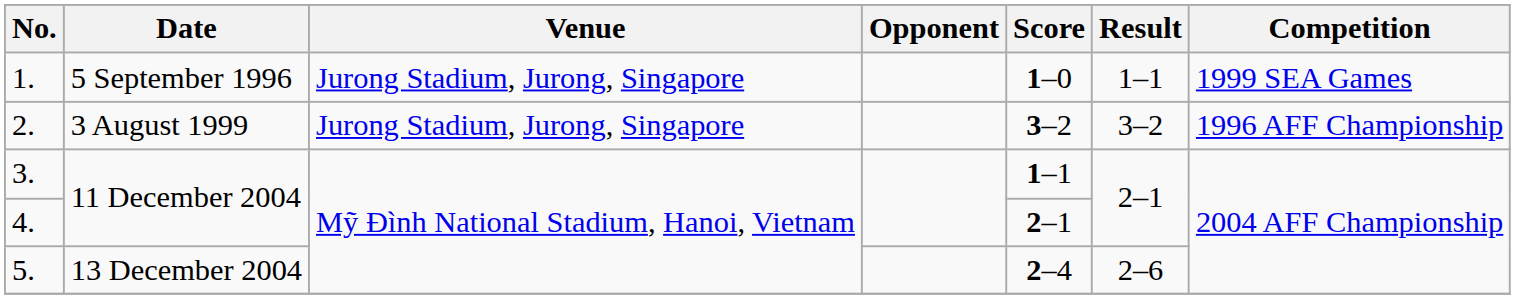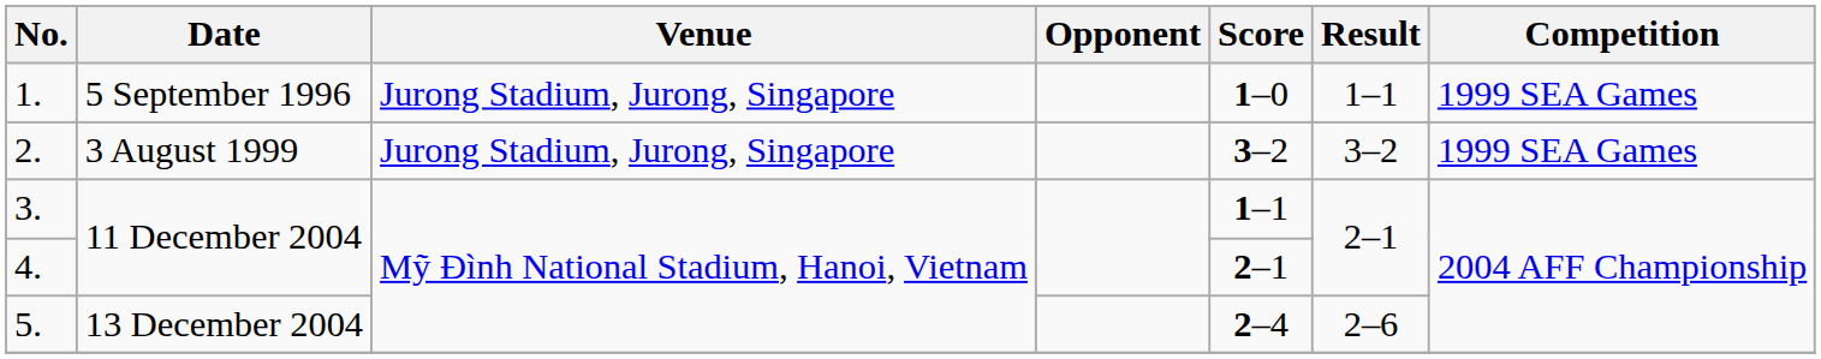2. | Competition: 1996 AFF Championship -> 1999 SEA Games
